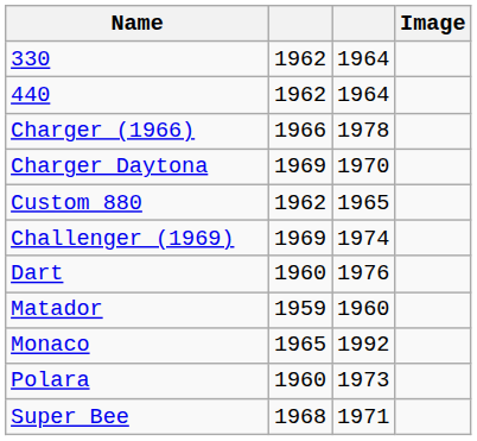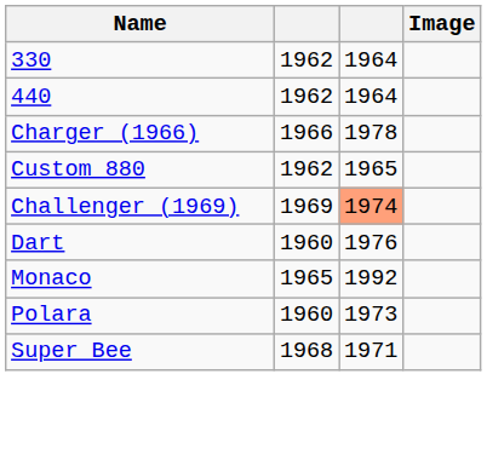- row: Charger Daytona | 1969 | 1970
Challenger (1969) | column 3: no background -> lightsalmon background
- row: Matador | 1959 | 1960
